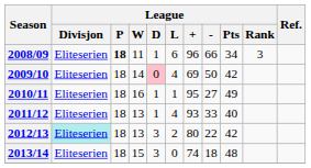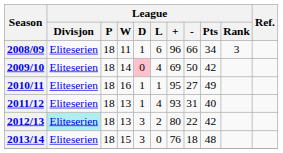2008/09 | League / P: bold -> normal
2011/12 | League / -: 33 -> 31
2013/14 | League / +: 74 -> 76
